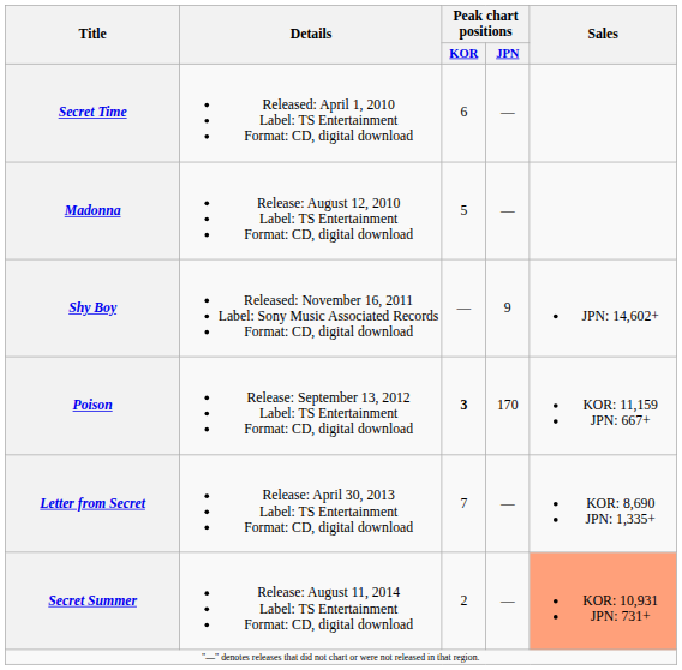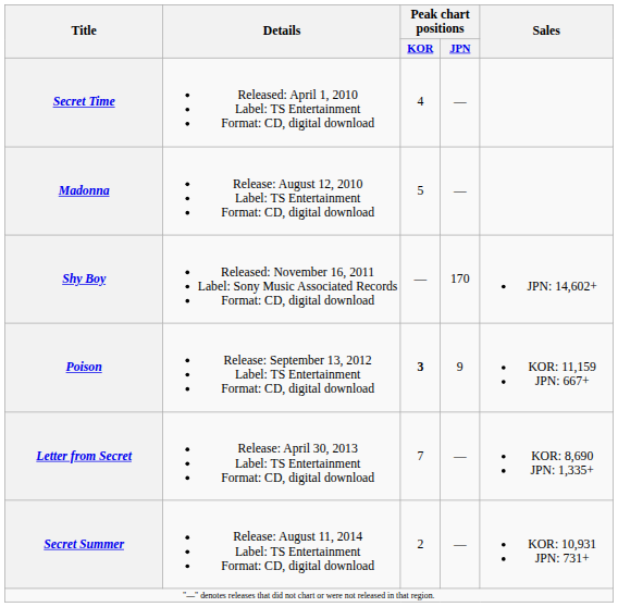Secret Time | Peak chart positions / KOR: 6 -> 4
Shy Boy | Peak chart positions / JPN: 9 -> 170
Poison | Peak chart positions / JPN: 170 -> 9
Secret Summer | Sales: lightsalmon background -> no background
